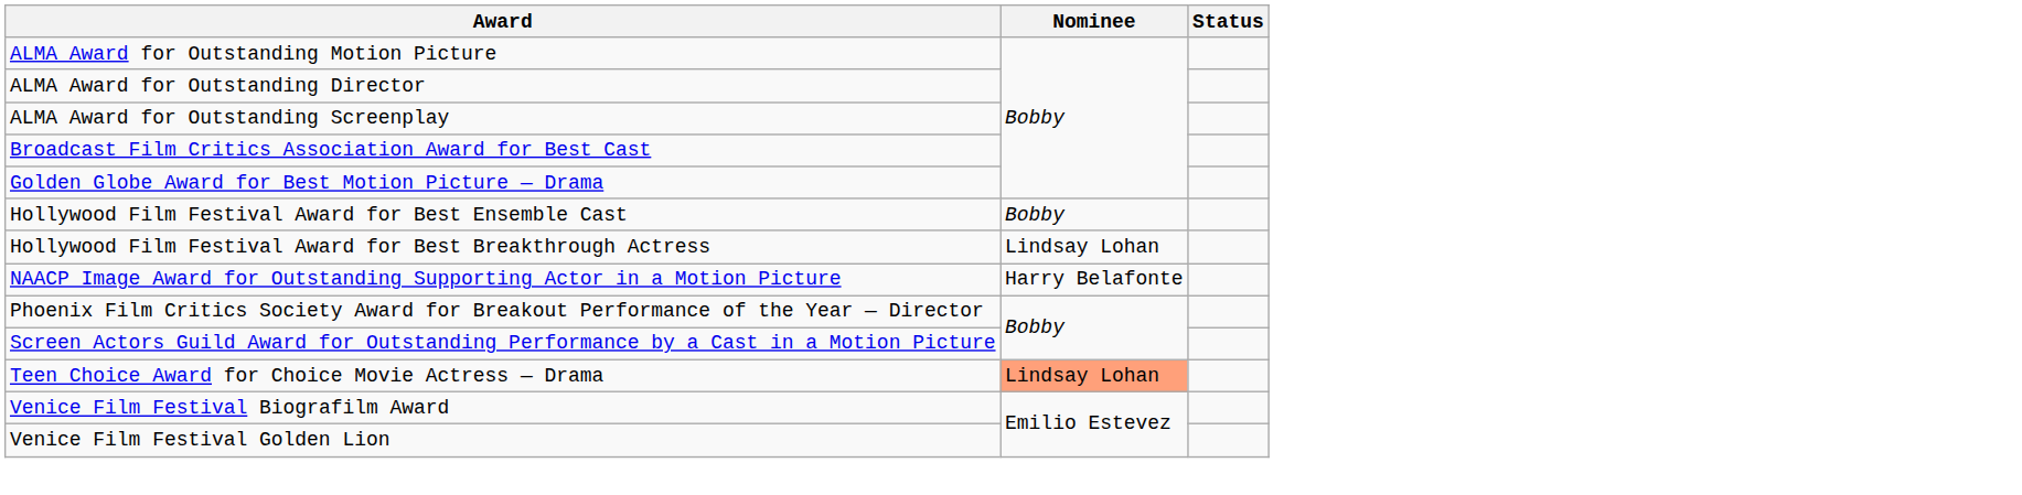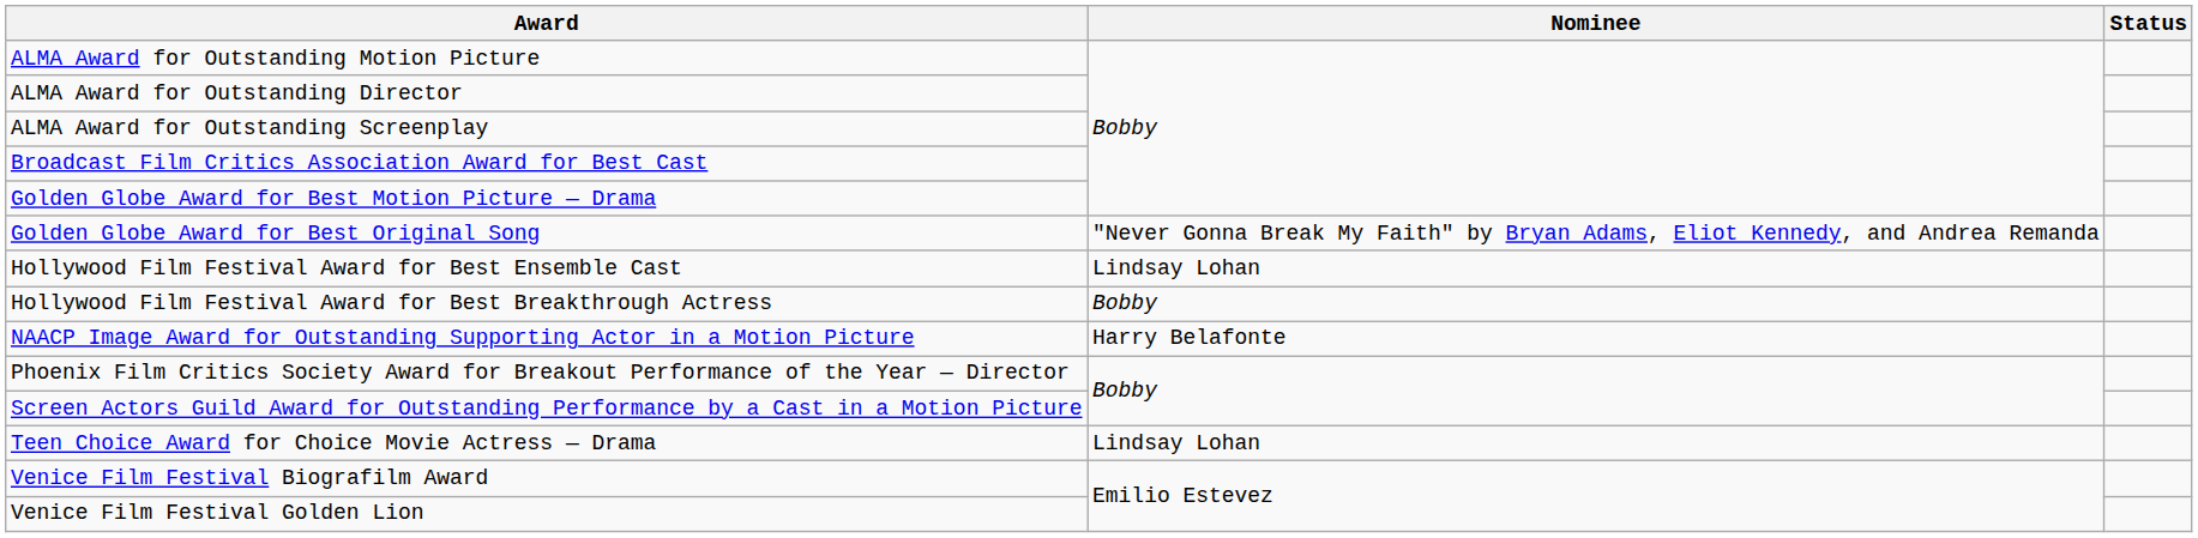+ row: Golden Globe Award for Best Original Song | "Never Gonna Break My Faith" by Bryan Adams, Eliot Kennedy, and Andrea Remanda
Hollywood Film Festival Award for Best Ensemble Cast | Nominee: Bobby -> Lindsay Lohan
Hollywood Film Festival Award for Best Breakthrough Actress | Nominee: Lindsay Lohan -> Bobby
Teen Choice Award for Choice Movie Actress — Drama | Nominee: lightsalmon background -> no background
